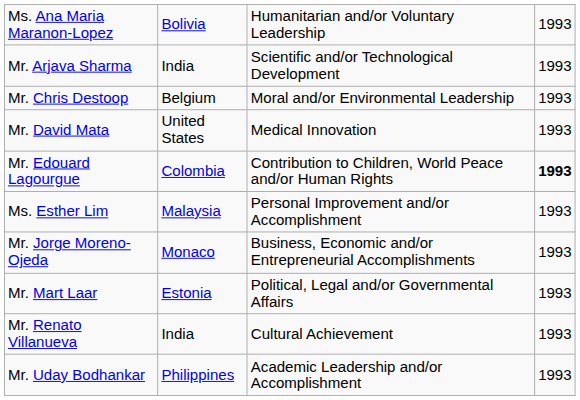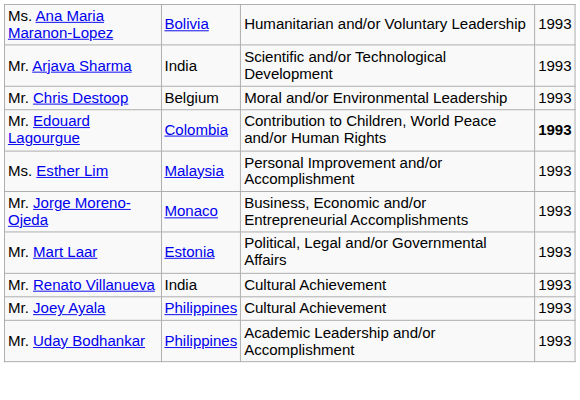- row: Mr. David Mata | United States | Medical Innovation | 1993
+ row: Mr. Joey Ayala | Philippines | Cultural Achievement | 1993
